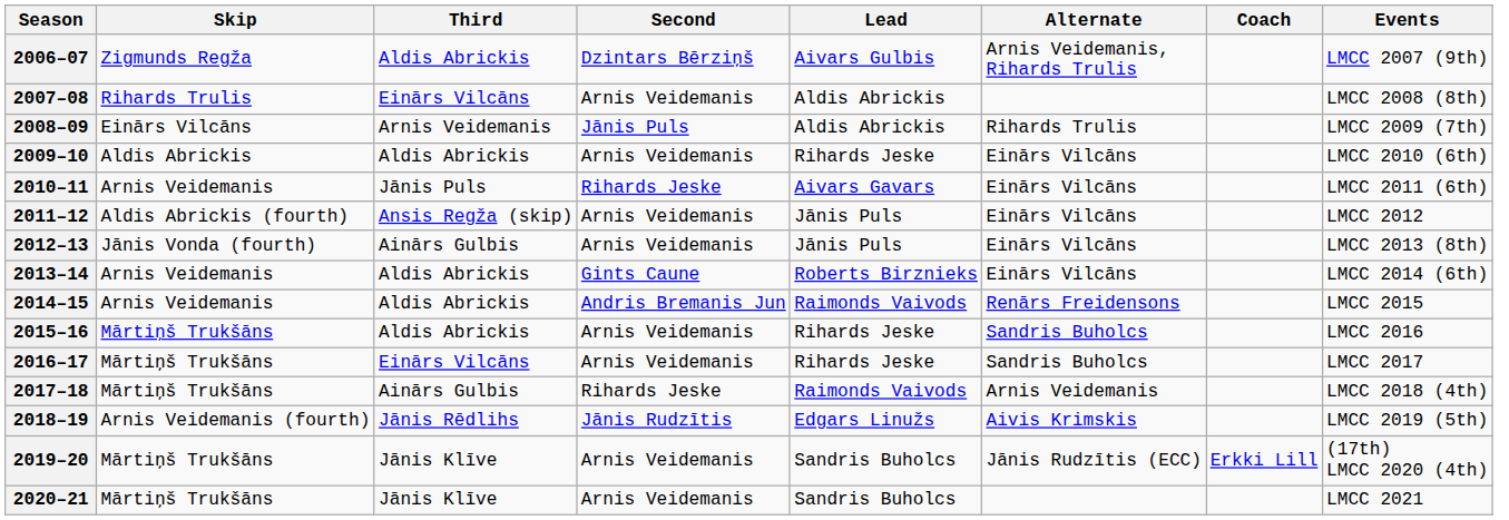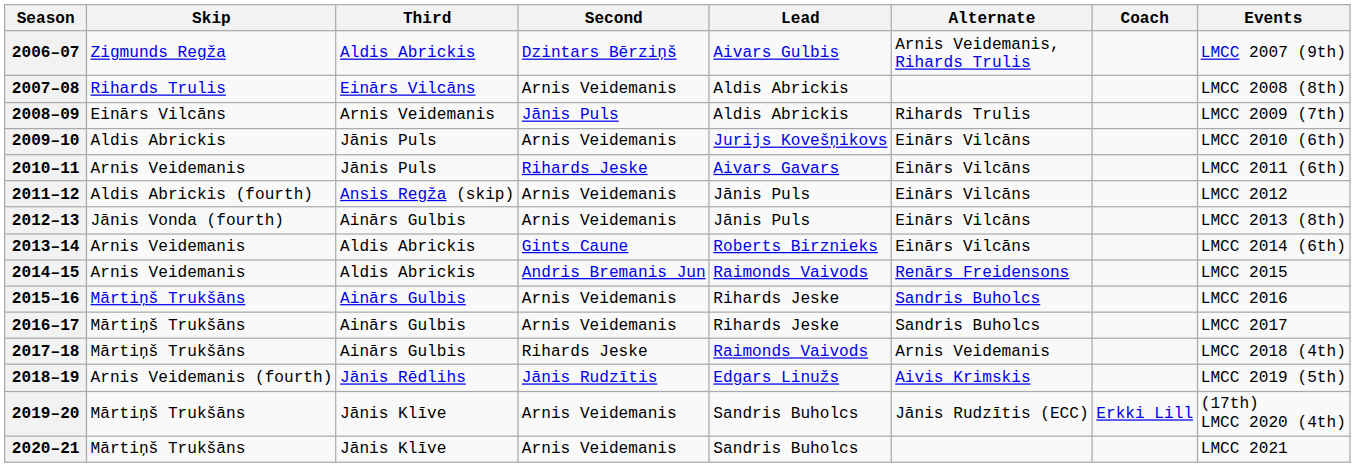2009–10 | Third: Aldis Abrickis -> Jānis Puls
2009–10 | Lead: Rihards Jeske -> Jurijs Kovešņikovs
2015–16 | Third: Aldis Abrickis -> Ainārs Gulbis
2016–17 | Third: Einārs Vilcāns -> Ainārs Gulbis
